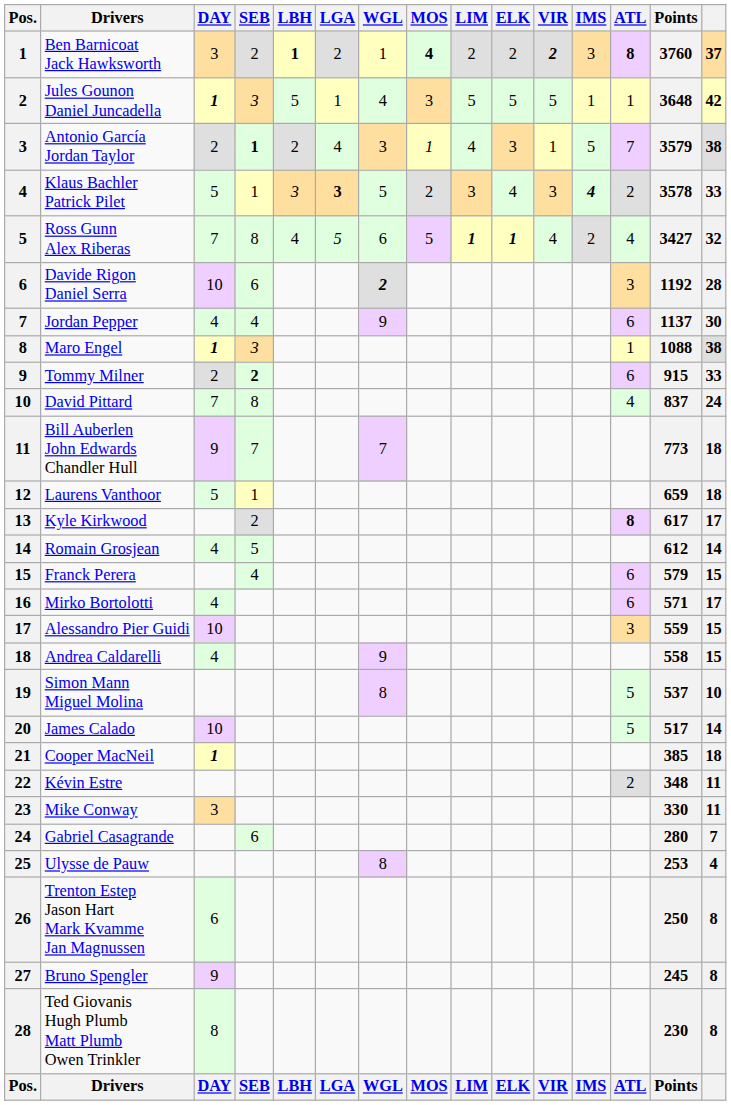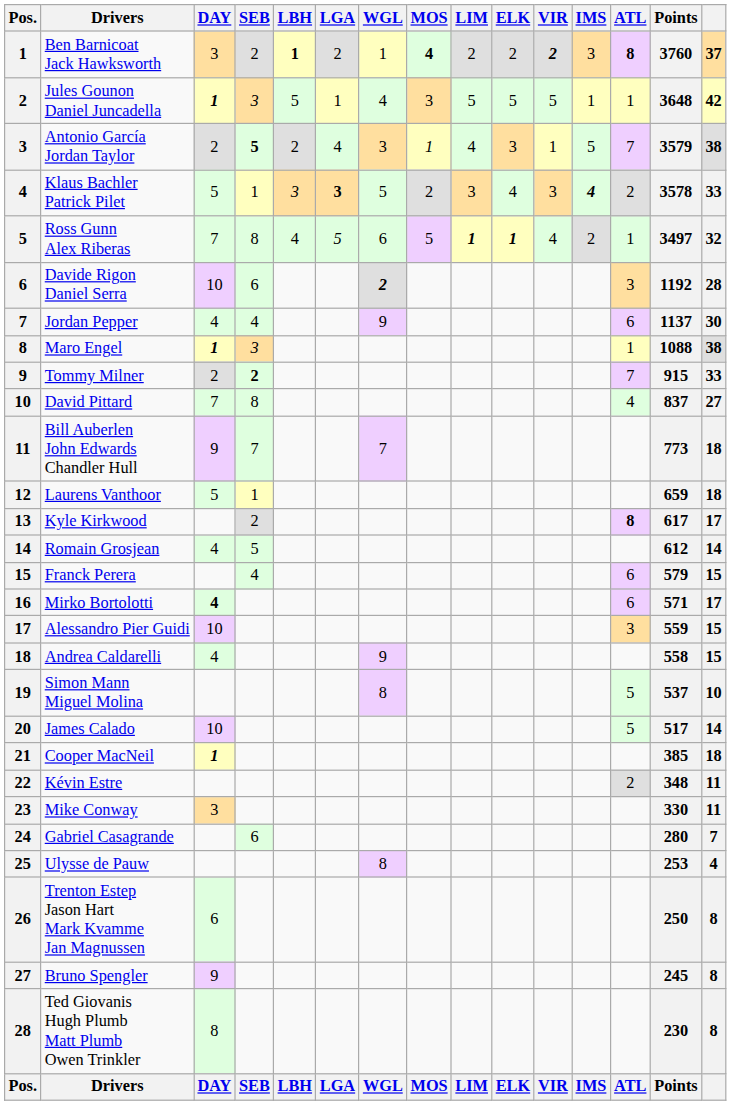Antonio García Jordan Taylor | SEB: 1 -> 5
Ross Gunn Alex Riberas | ATL: 4 -> 1
Ross Gunn Alex Riberas | Points: 3427 -> 3497
Tommy Milner | ATL: 6 -> 7
David Pittard | column 15: 24 -> 27
Mirko Bortolotti | DAY: normal -> bold
